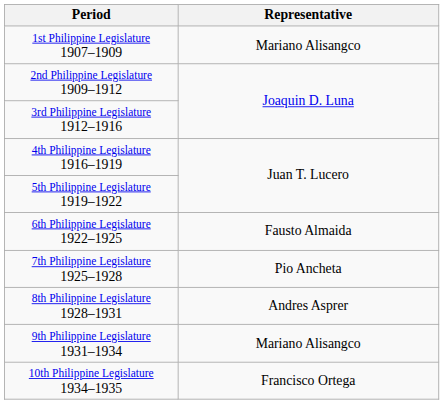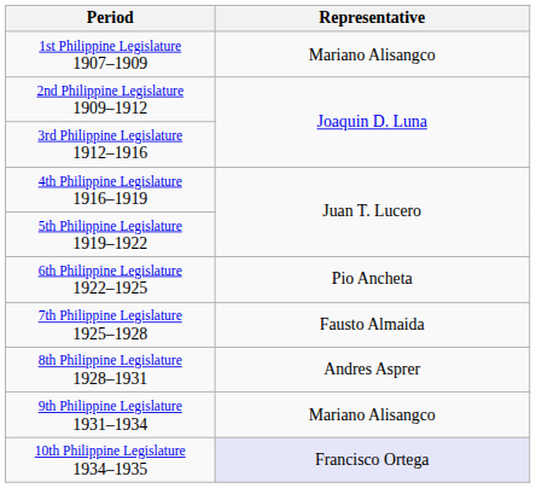6th Philippine Legislature 1922–1925 | Representative: Fausto Almaida -> Pio Ancheta
7th Philippine Legislature 1925–1928 | Representative: Pio Ancheta -> Fausto Almaida
10th Philippine Legislature 1934–1935 | Representative: no background -> lavender background
